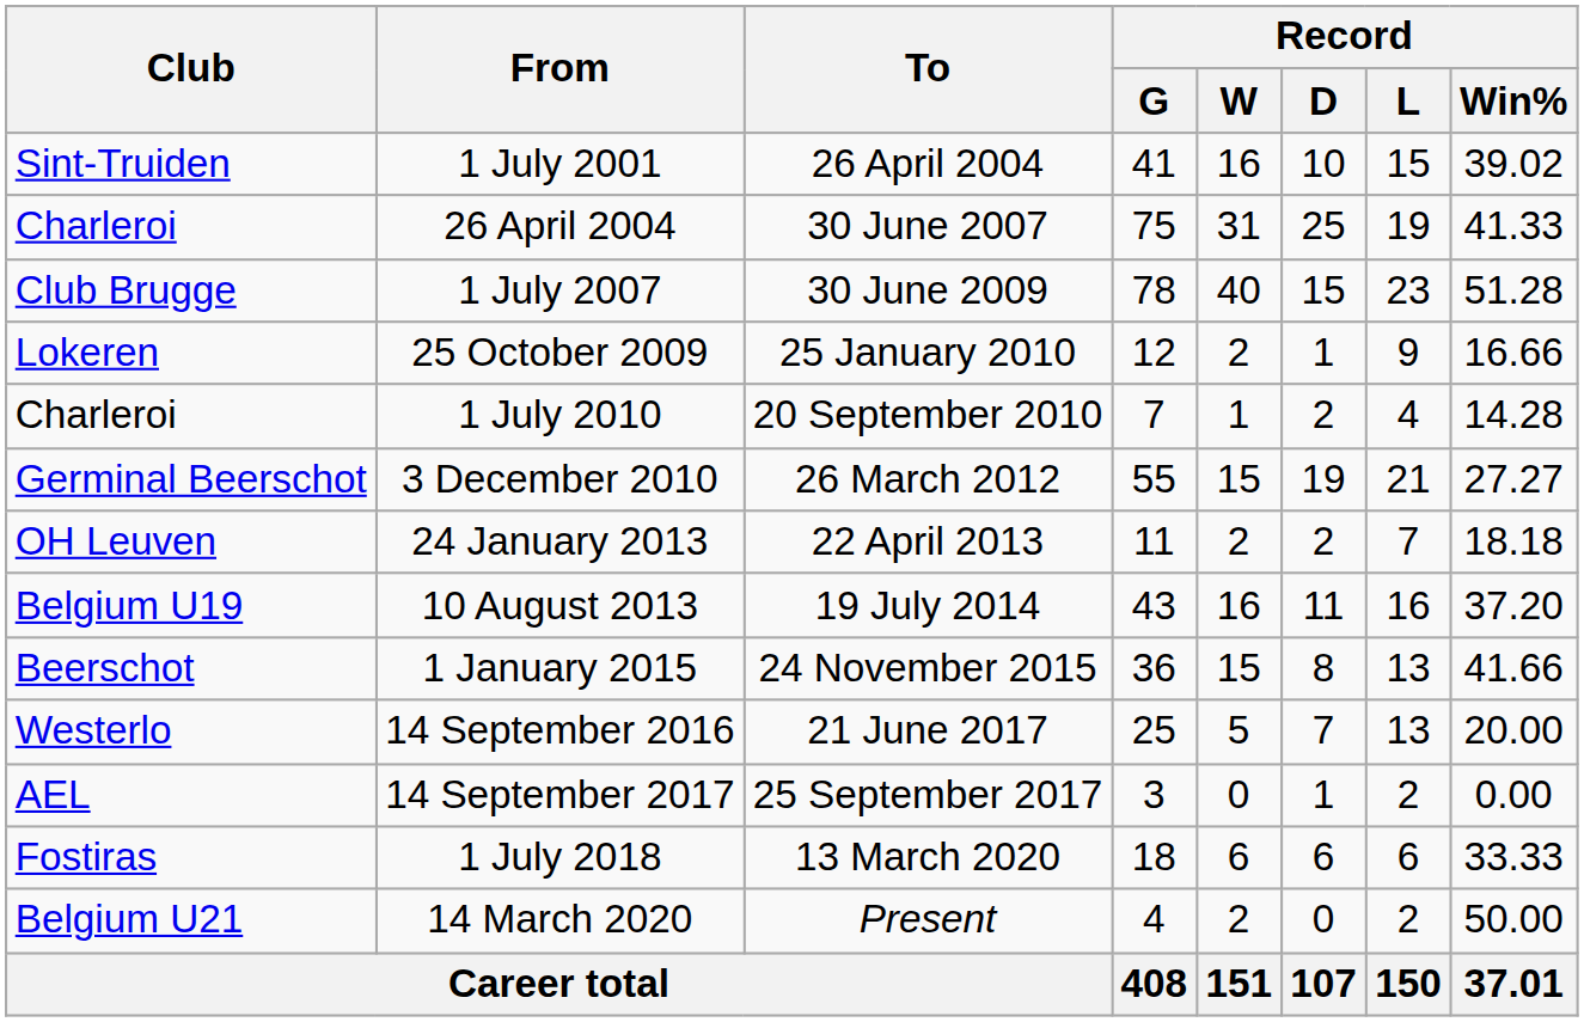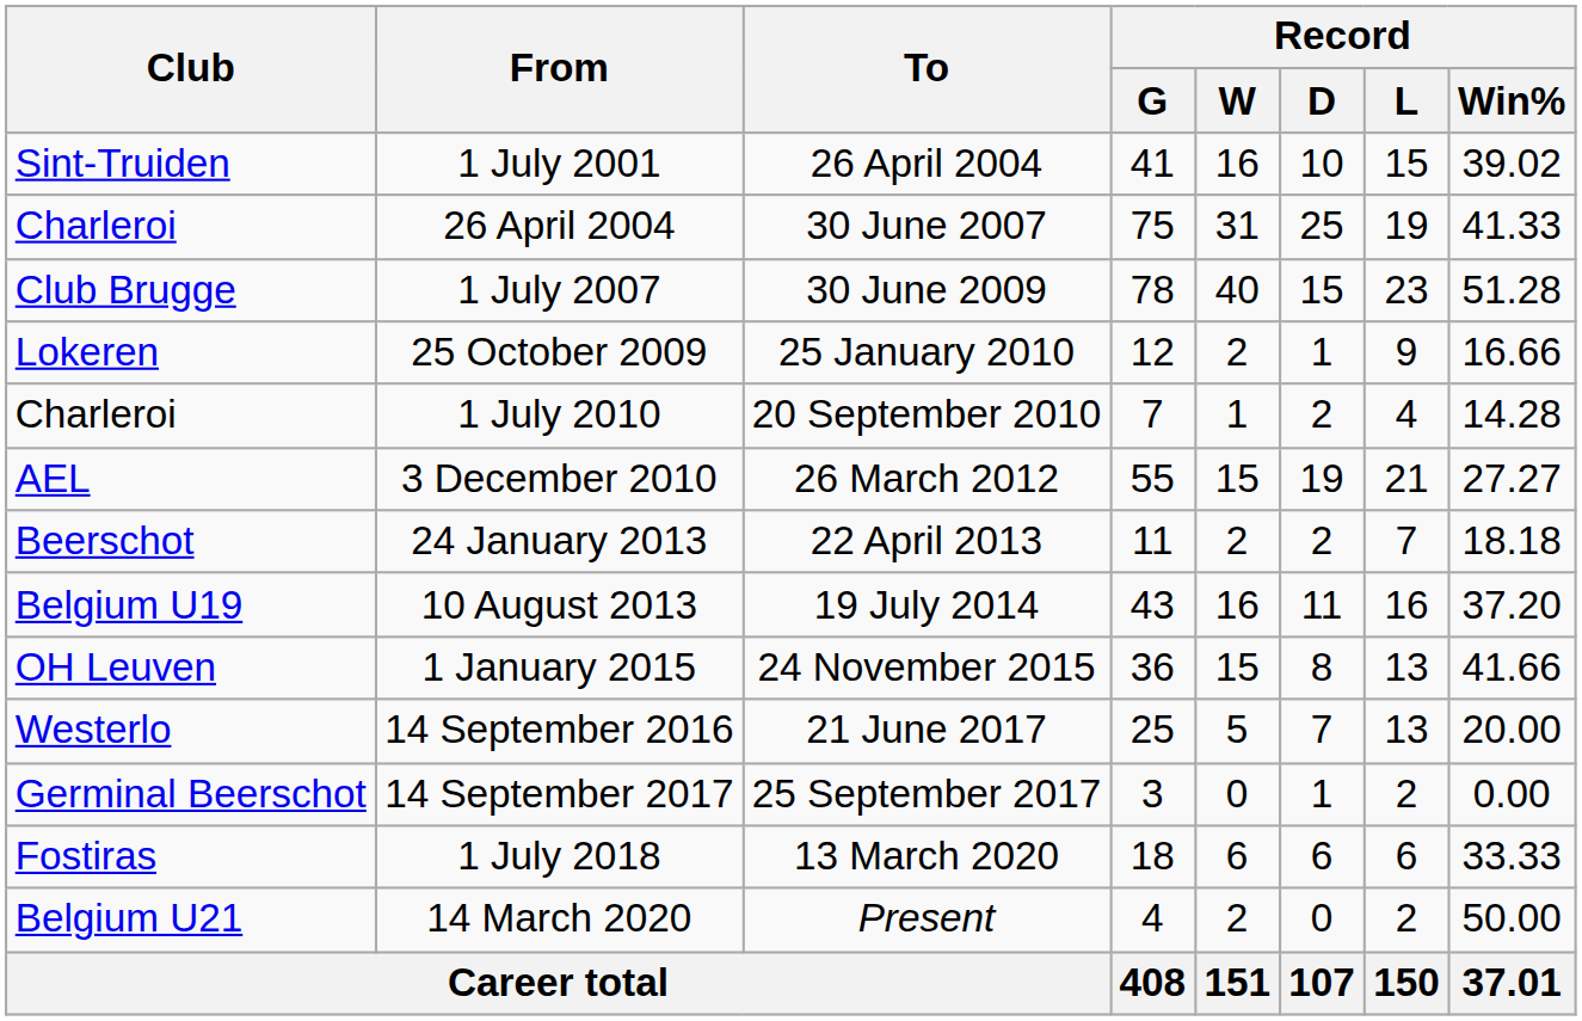3 December 2010 | Club: Germinal Beerschot -> AEL
24 January 2013 | Club: OH Leuven -> Beerschot
1 January 2015 | Club: Beerschot -> OH Leuven
14 September 2017 | Club: AEL -> Germinal Beerschot
